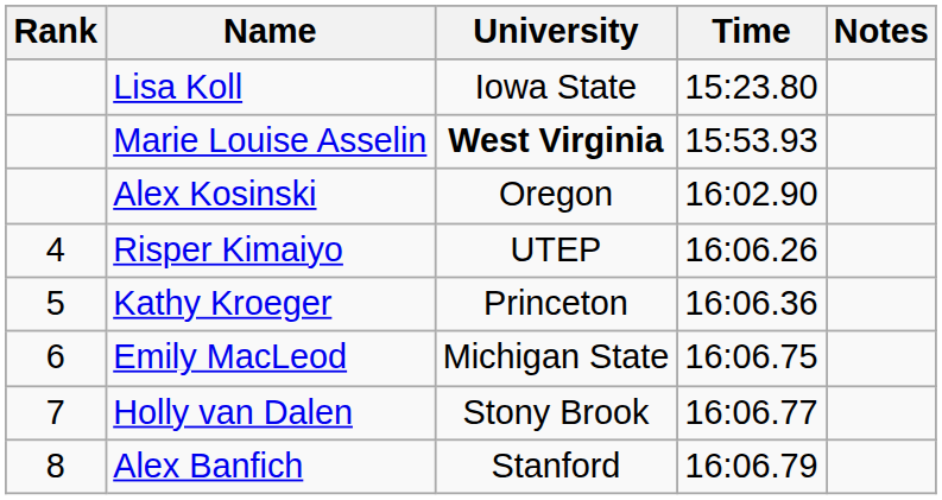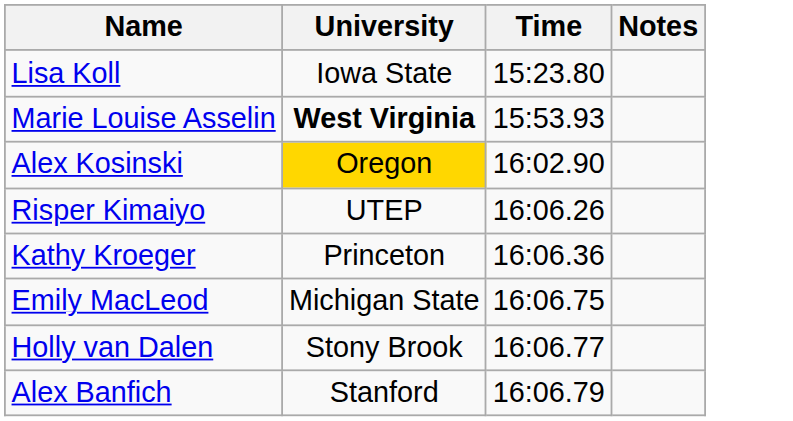- column: Rank | 4 | 5 | 6 | 7 | 8
Alex Kosinski | University: no background -> gold background
